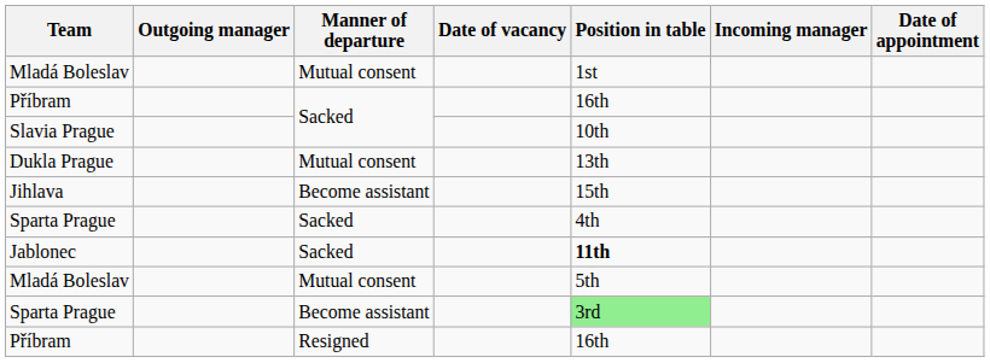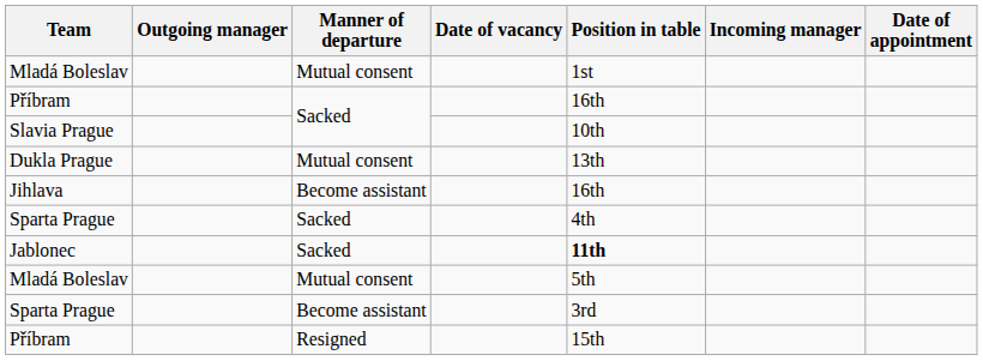Jihlava | Position in table: 15th -> 16th
Sparta Prague / Become assistant | Position in table: lightgreen background -> no background
Příbram / Resigned | Position in table: 16th -> 15th
